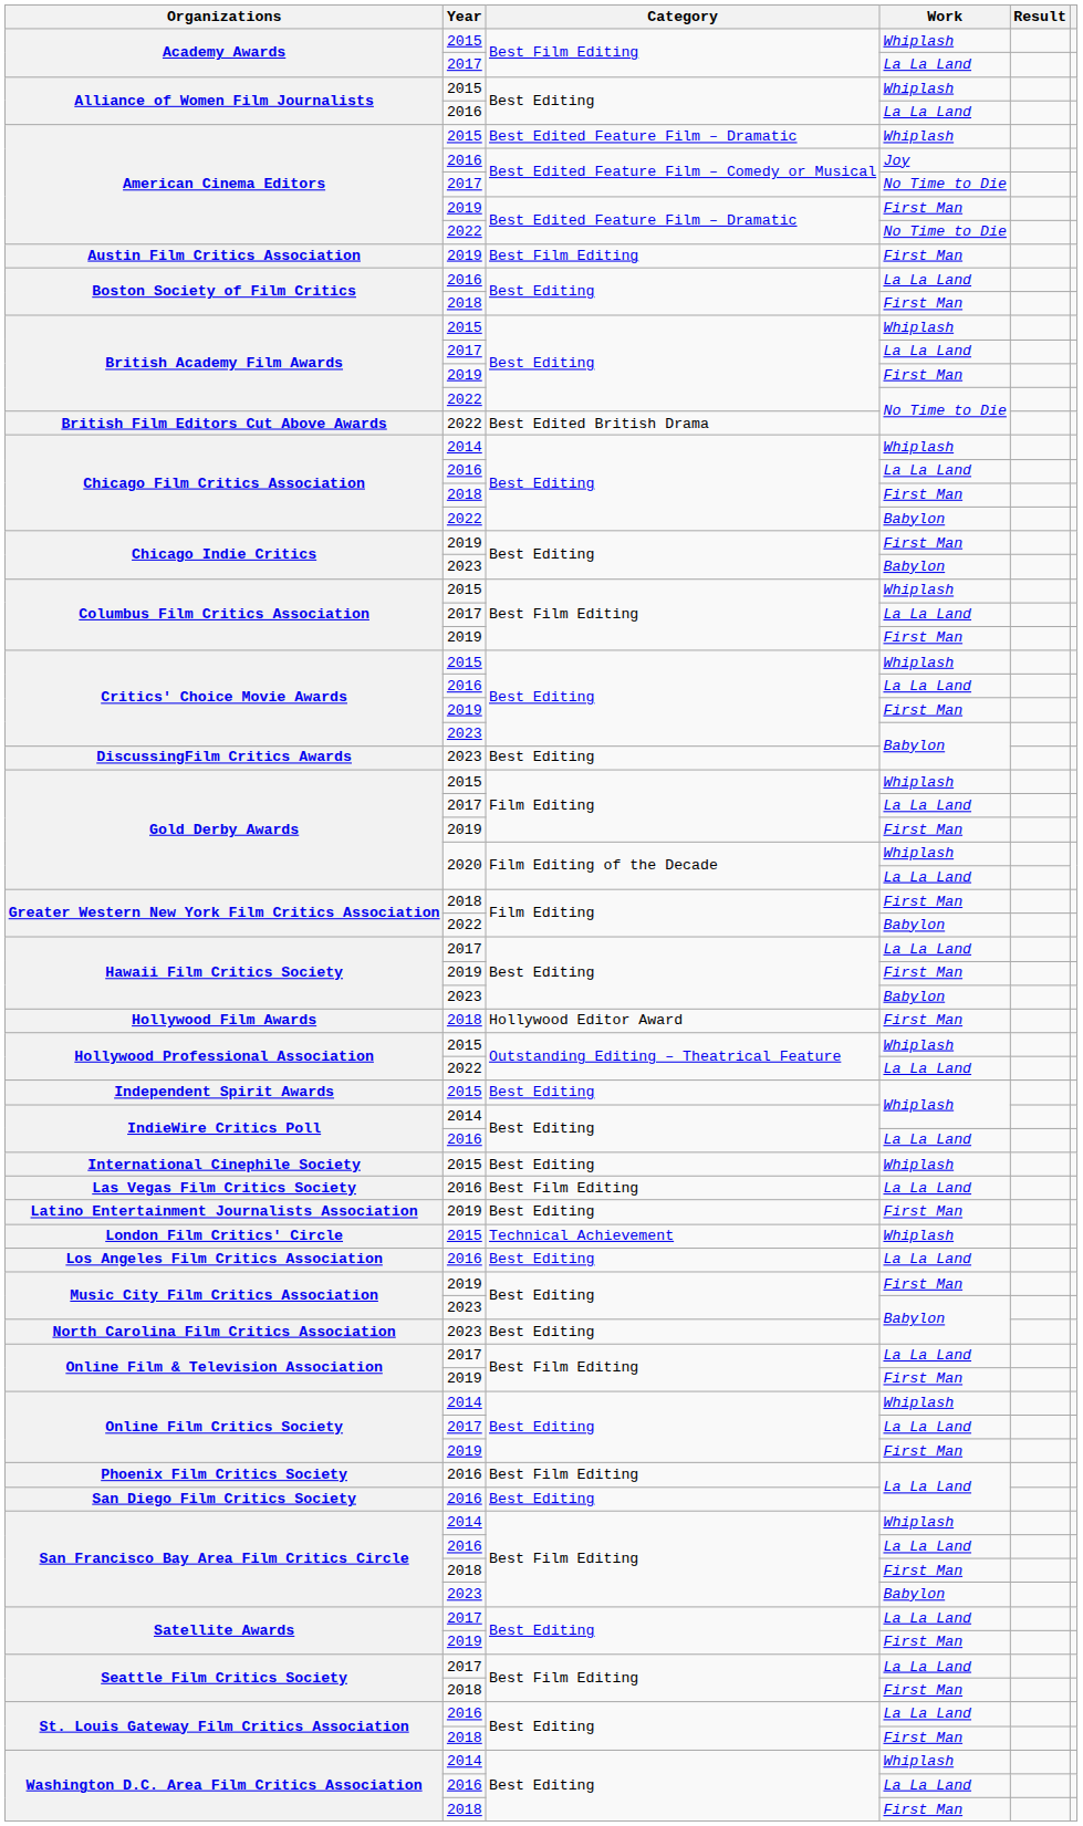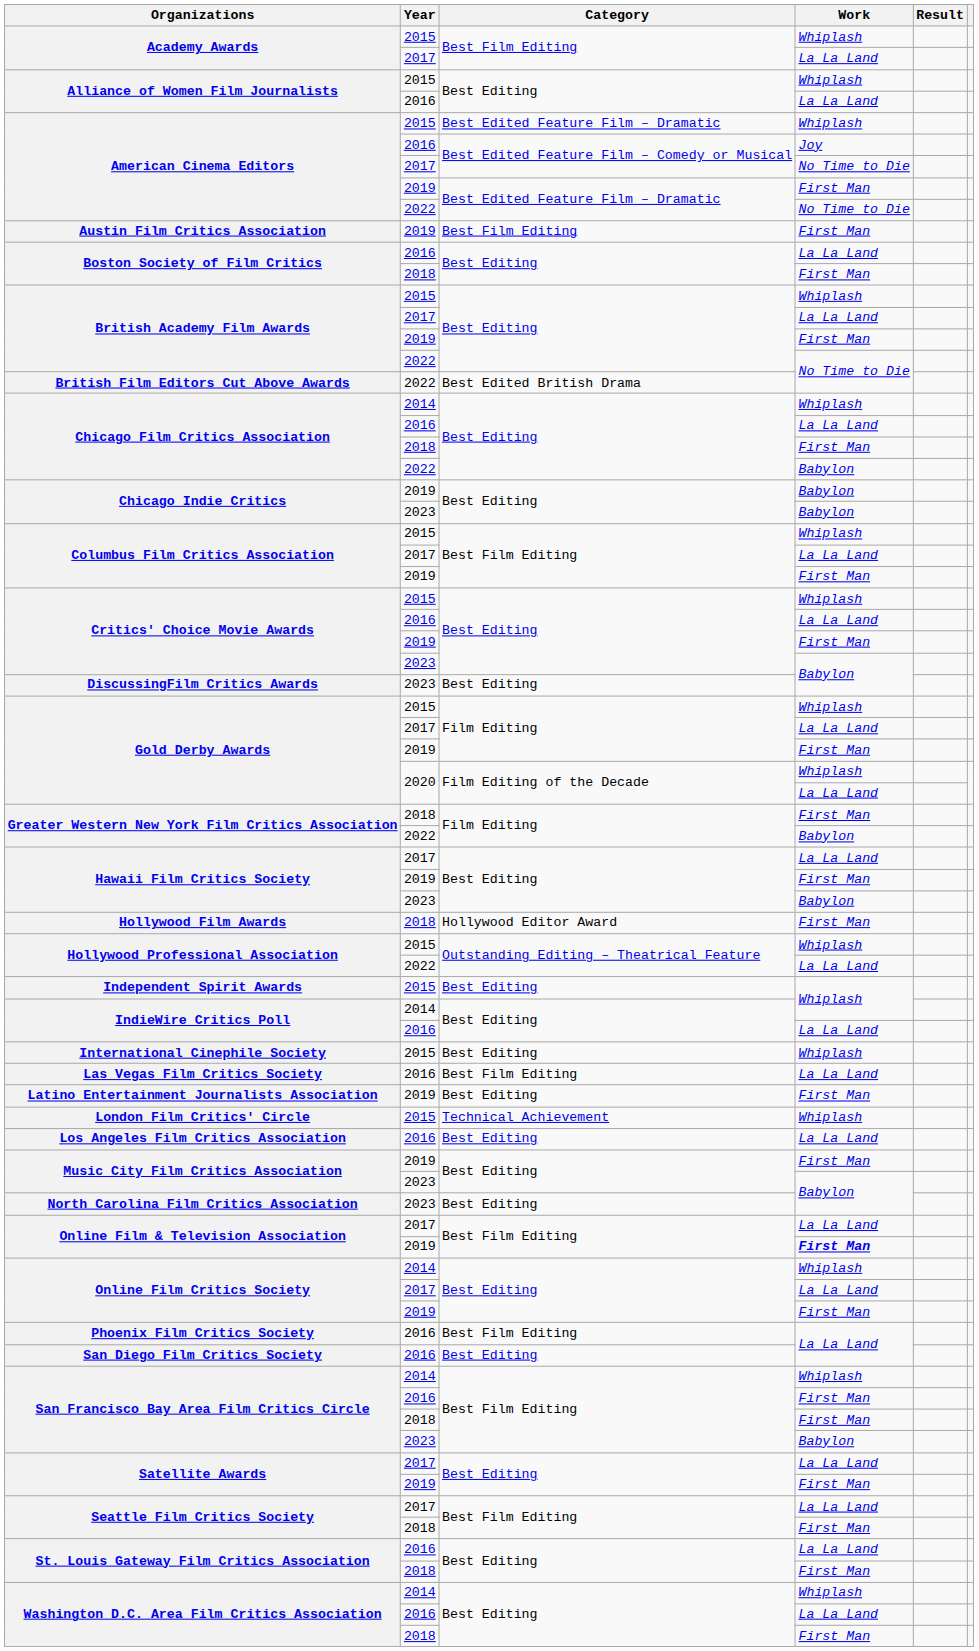Chicago Indie Critics / 2019 | Work: First Man -> Babylon
Online Film & Television Association / 2019 | Work: normal -> bold
San Francisco Bay Area Film Critics Circle / 2016 | Work: La La Land -> First Man
